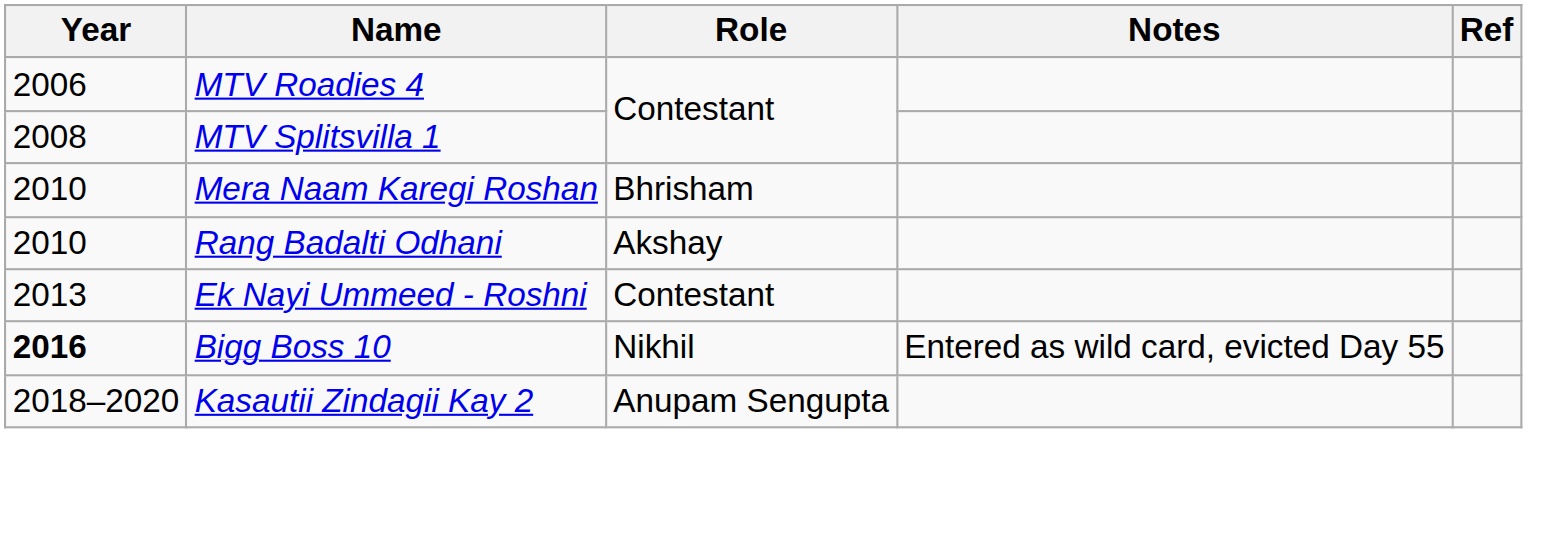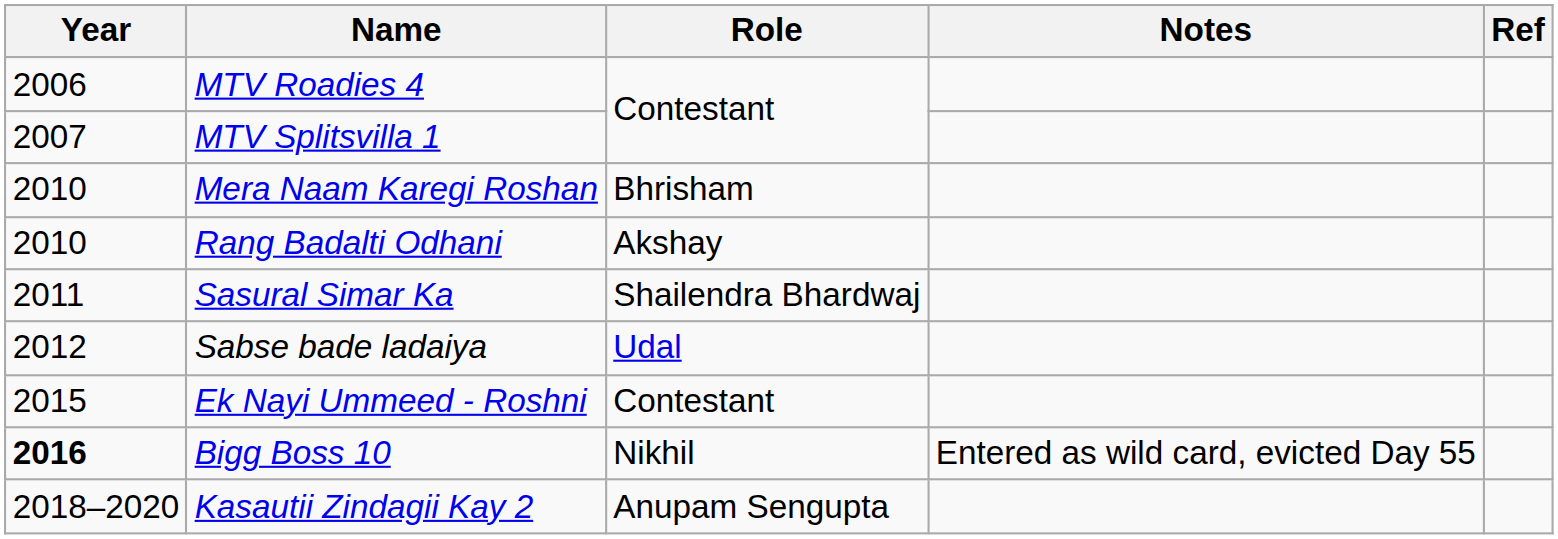MTV Splitsvilla 1 | Year: 2008 -> 2007
+ row: 2011 | Sasural Simar Ka | Shailendra Bhardwaj
+ row: 2012 | Sabse bade ladaiya | Udal
Ek Nayi Ummeed - Roshni | Year: 2013 -> 2015
